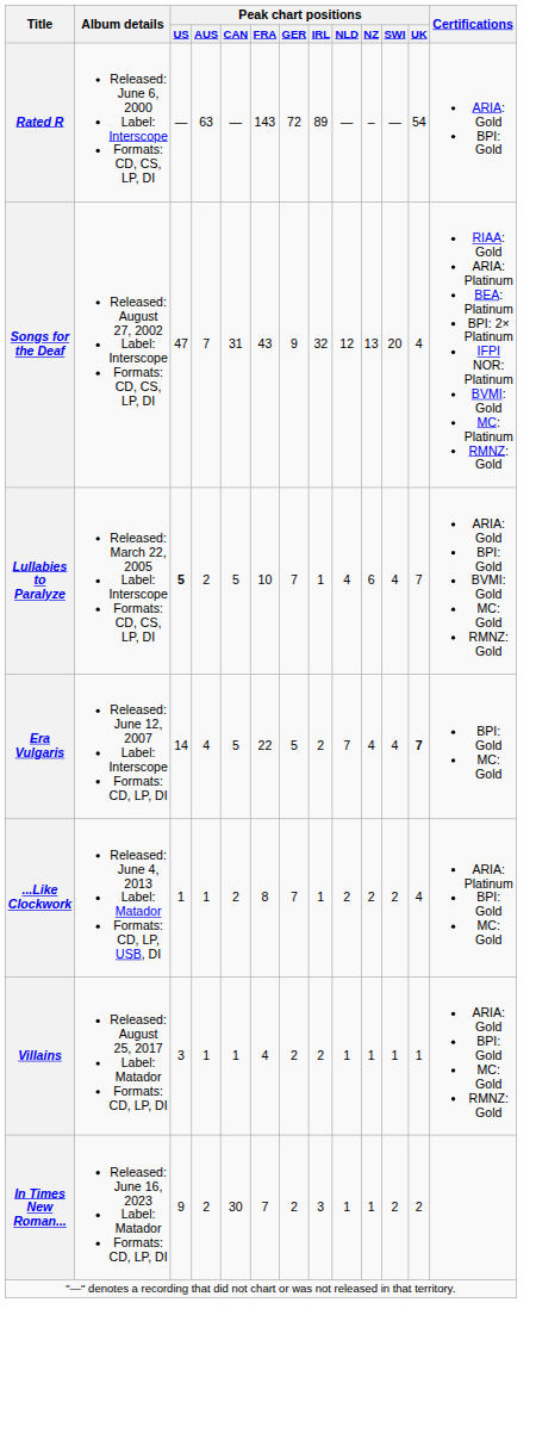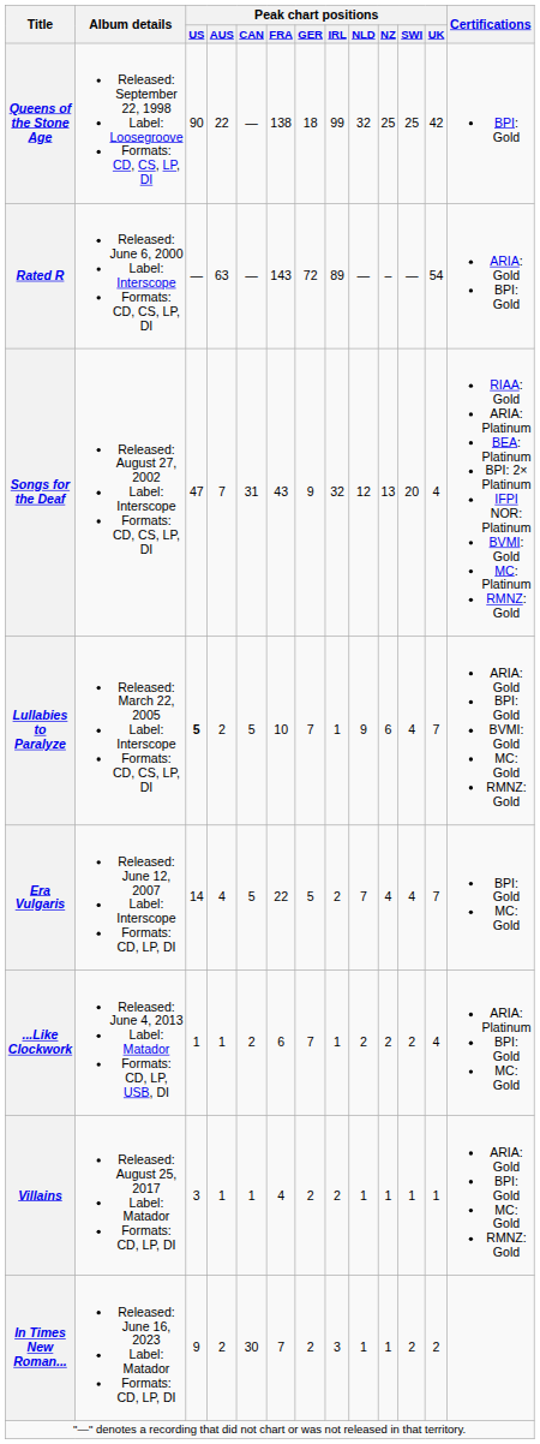+ row: Queens of the Stone Age | Released: September 22, 1998 Label: Loosegroove Formats: CD, CS, LP, DI | 90 | 22 | — | 138 | 18 | 99 | 32 | 25 | 25 | 42 | BPI: Gold
Lullabies to Paralyze | Peak chart positions / NLD: 4 -> 9
Era Vulgaris | Peak chart positions / UK: bold -> normal
...Like Clockwork | Peak chart positions / FRA: 8 -> 6
